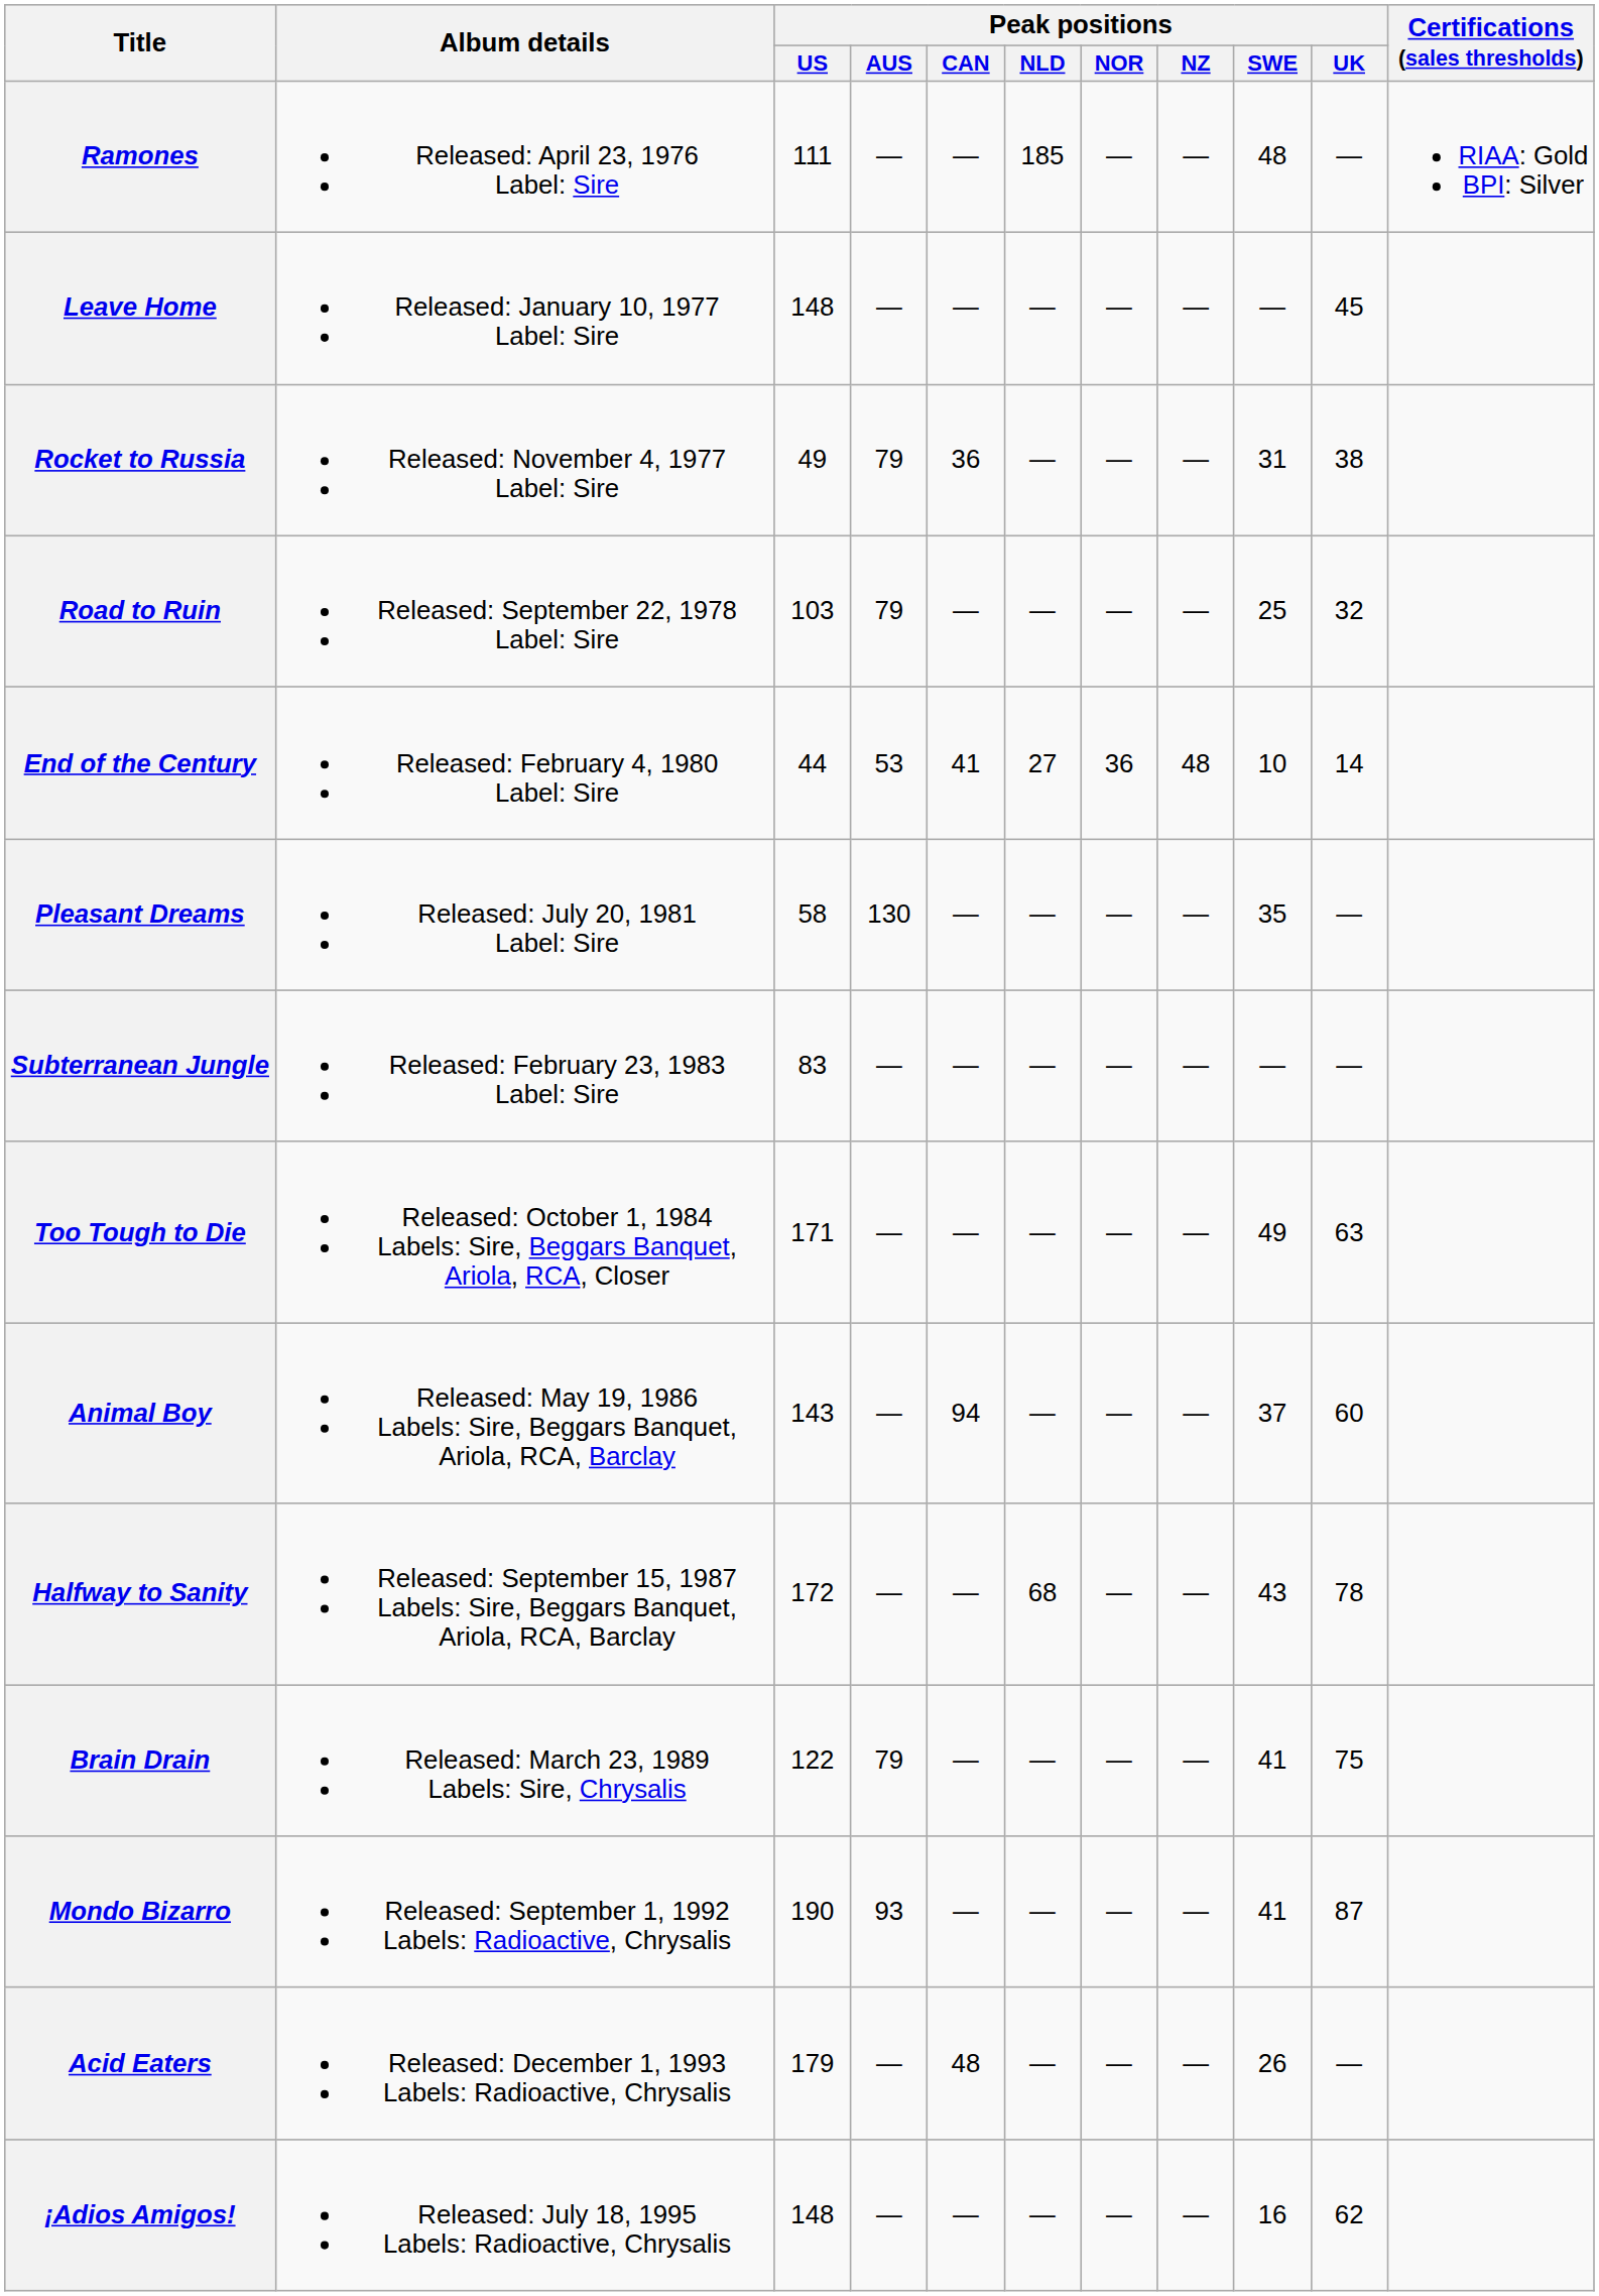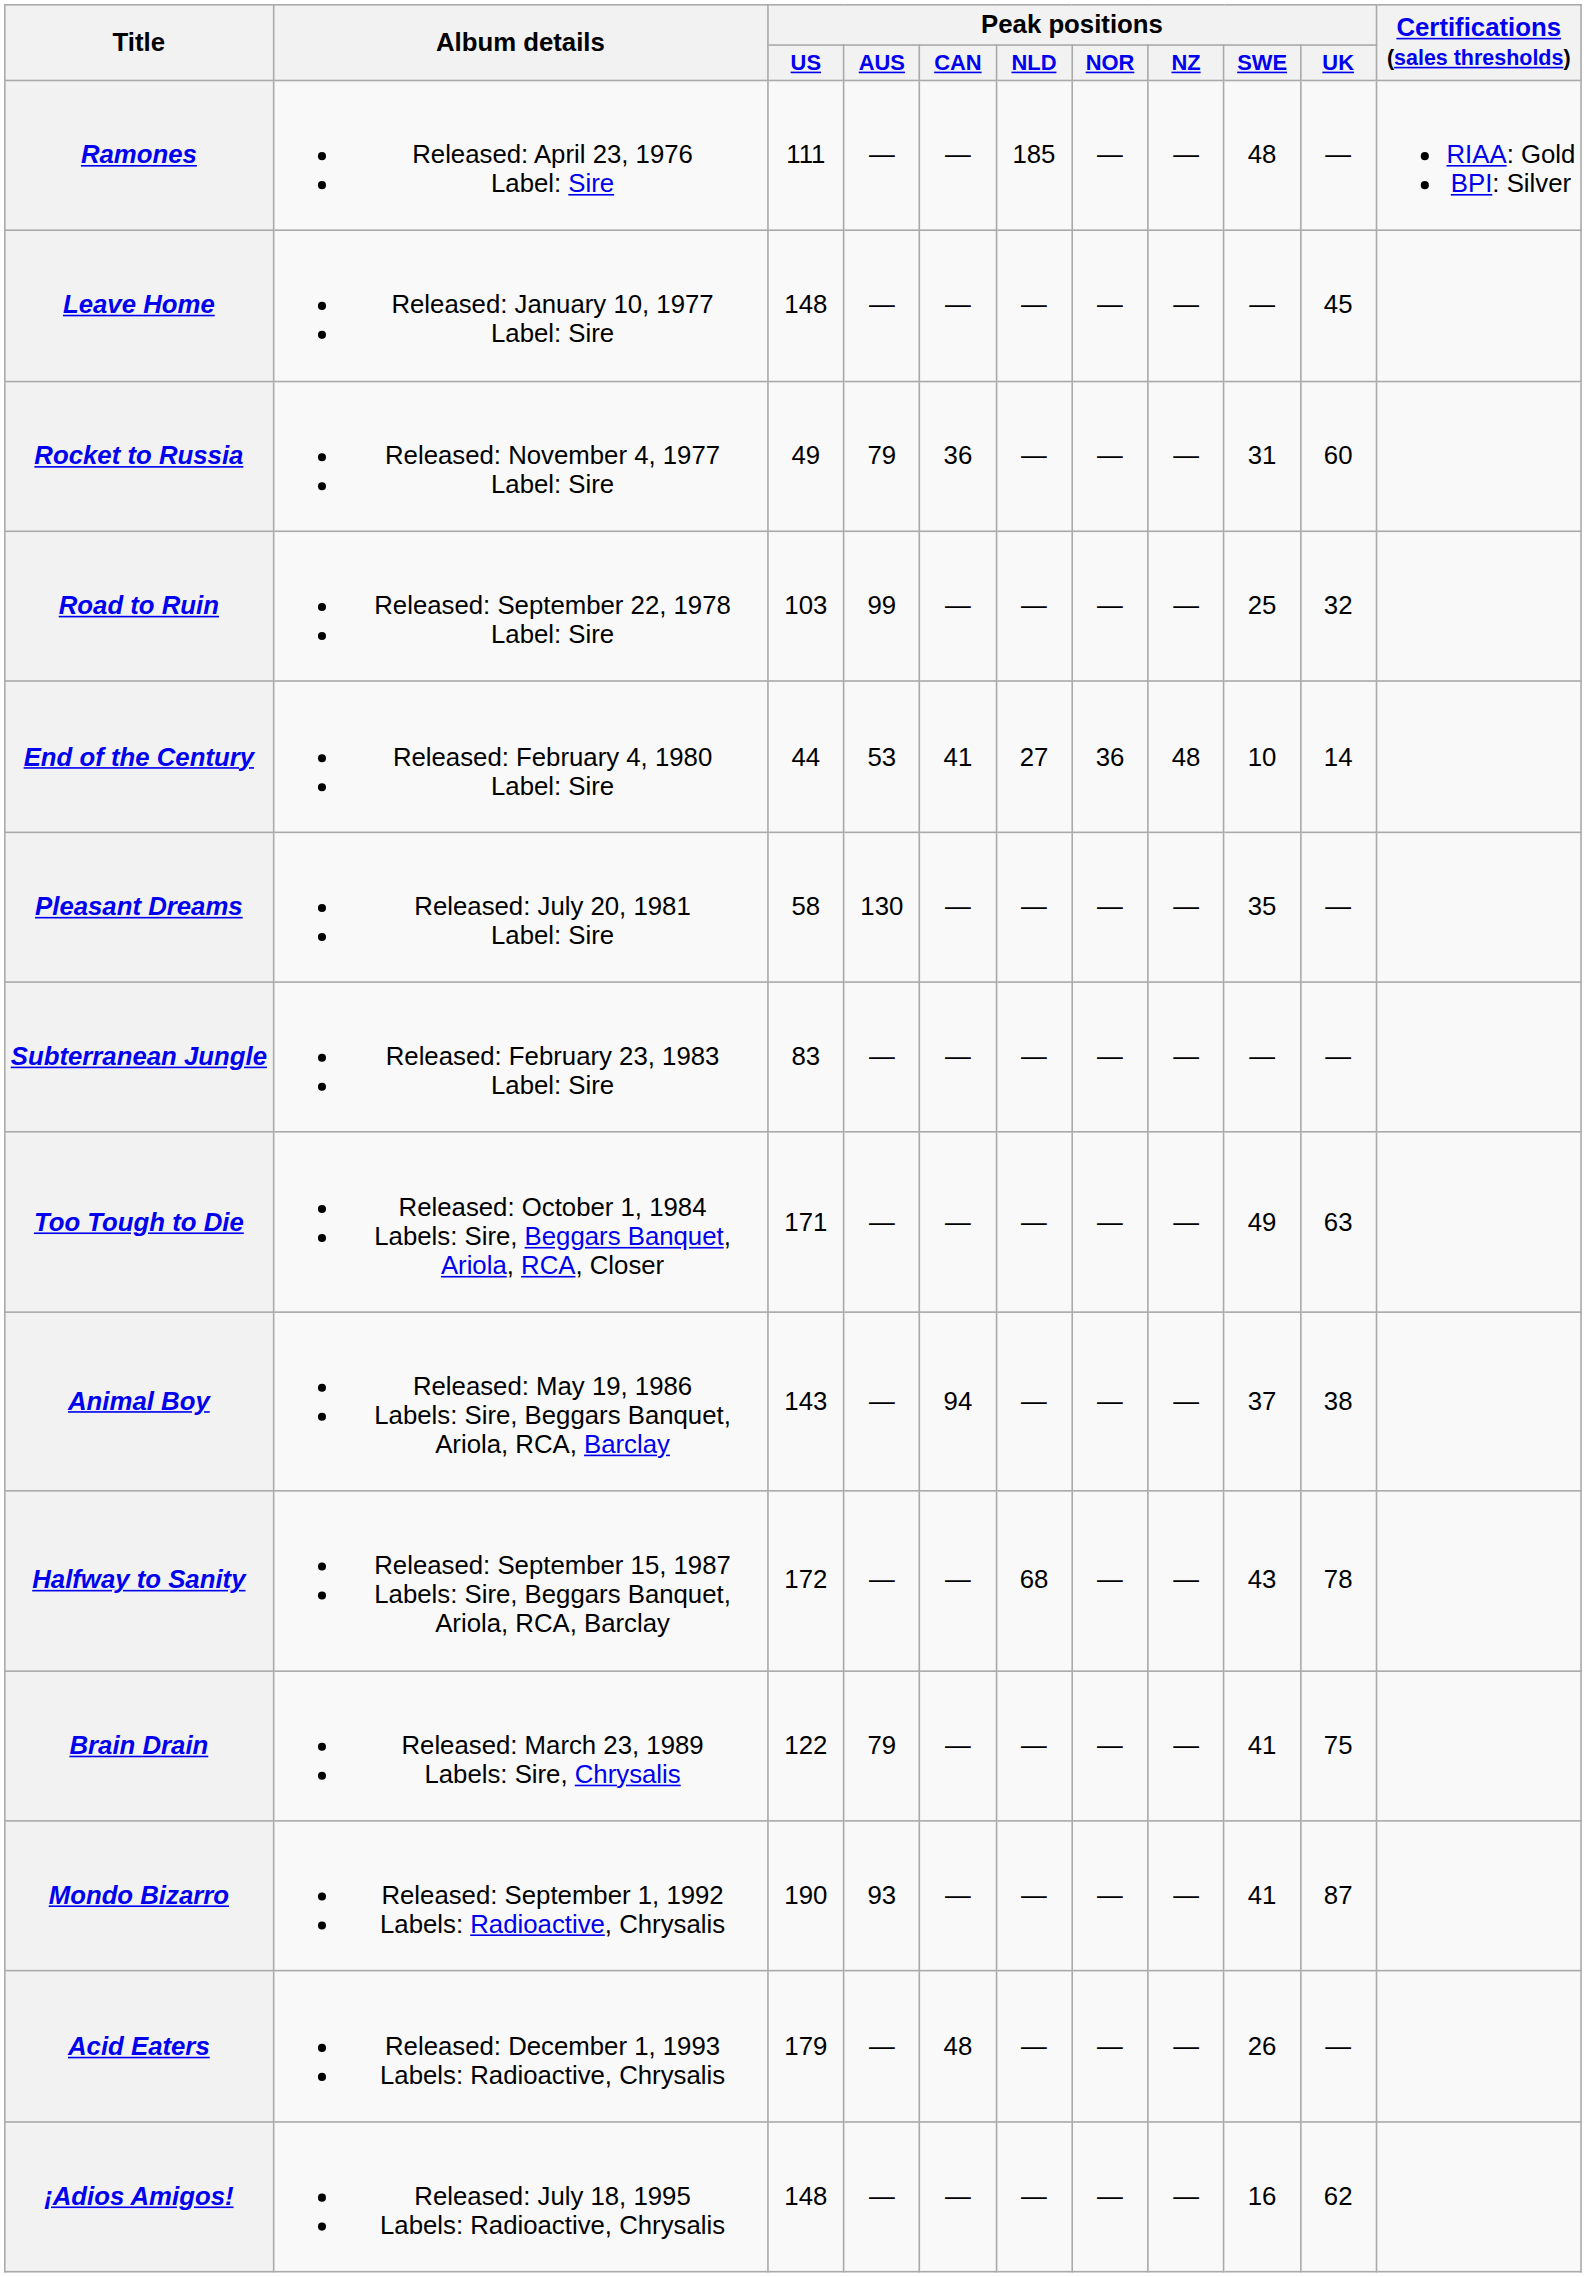Rocket to Russia | Peak positions / UK: 38 -> 60
Road to Ruin | Peak positions / AUS: 79 -> 99
Animal Boy | Peak positions / UK: 60 -> 38
